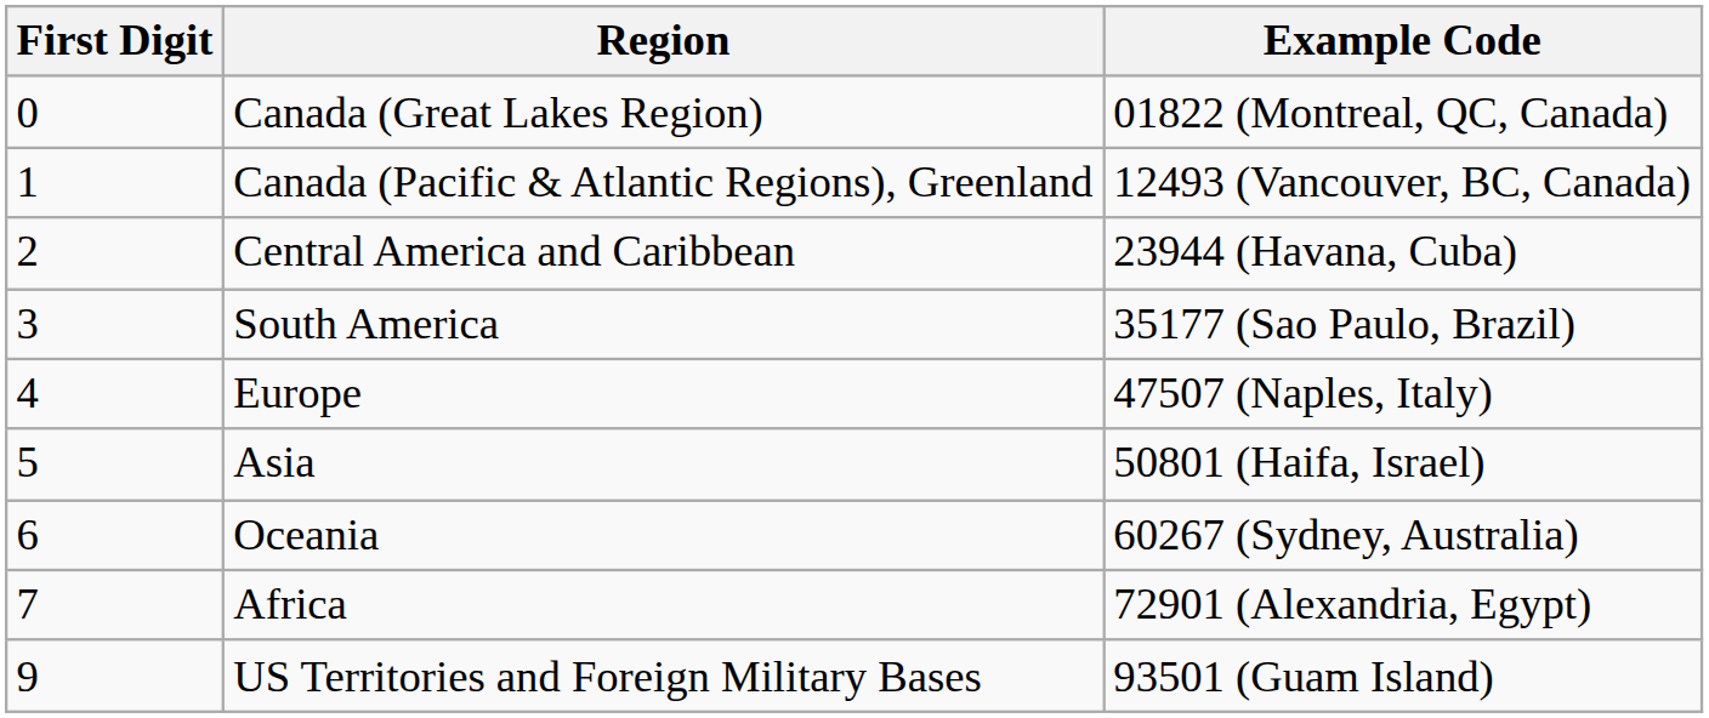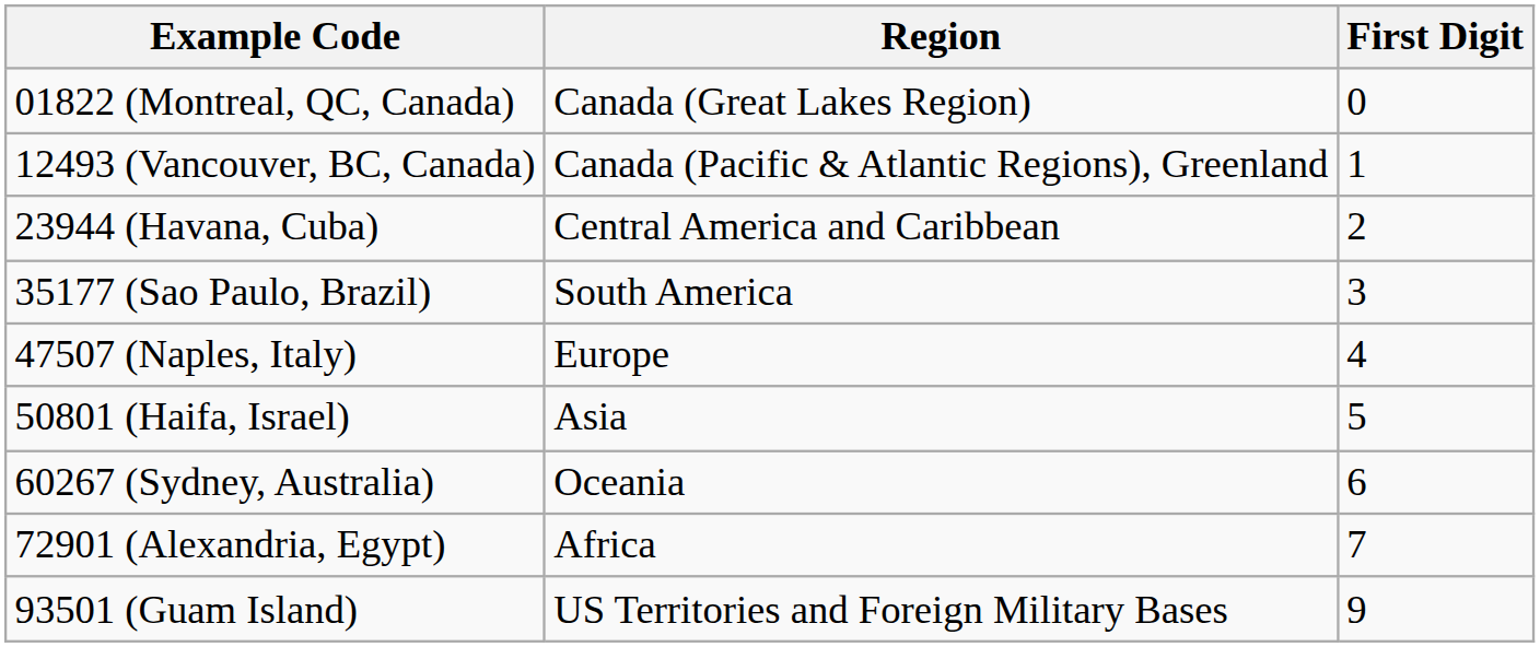columns swapped: First Digit <-> Example Code
